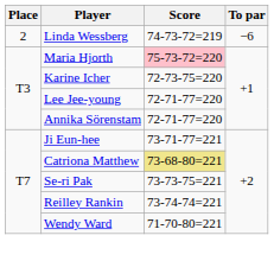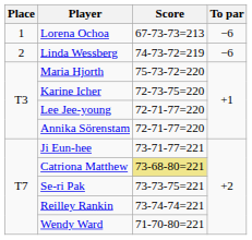+ row: 1 | Lorena Ochoa | 67-73-73=213 | −6
Maria Hjorth | Score: pink background -> no background
